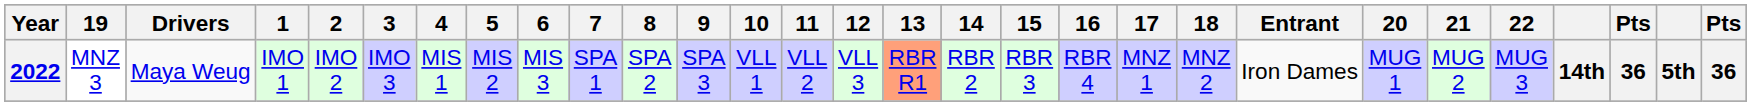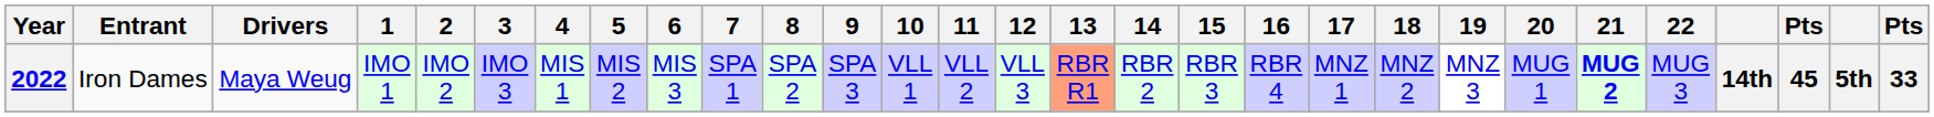columns swapped: Entrant <-> 19
2022 | 21: normal -> bold
2022 | column 27: 36 -> 45
2022 | column 29: 36 -> 33
